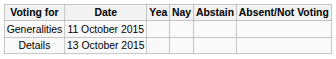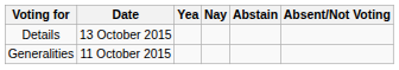rows swapped: Generalities <-> Details
